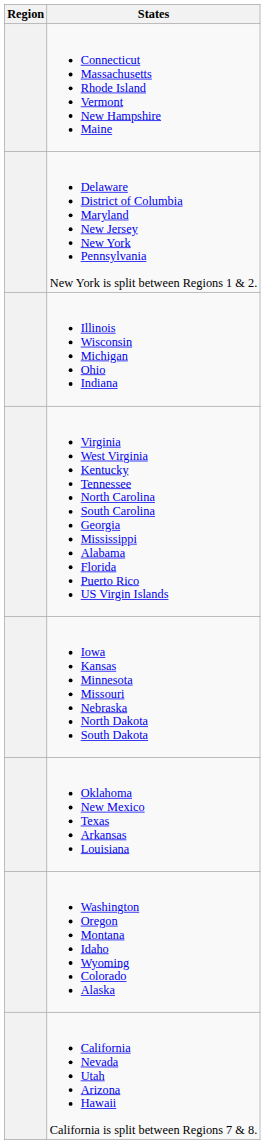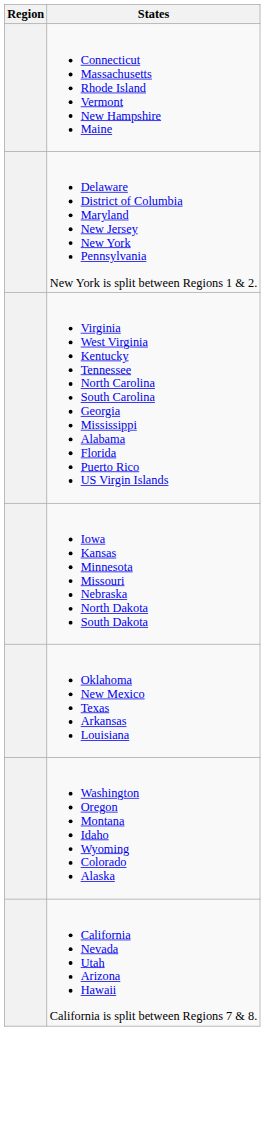- row: Illinois Wisconsin Michigan Ohio Indiana
